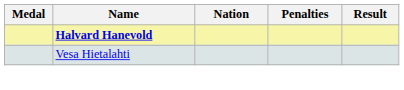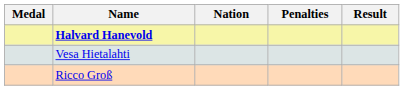+ row: Ricco Groß
